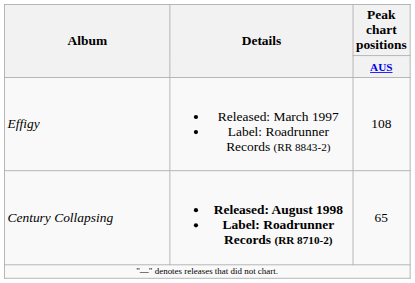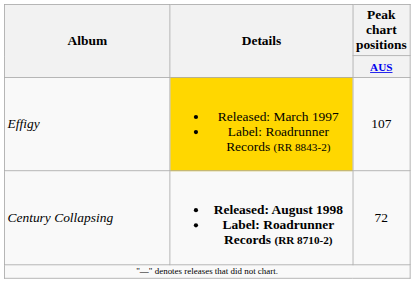Effigy | Details: no background -> gold background
Effigy | Peak chart positions / AUS: 108 -> 107
Century Collapsing | Peak chart positions / AUS: 65 -> 72
